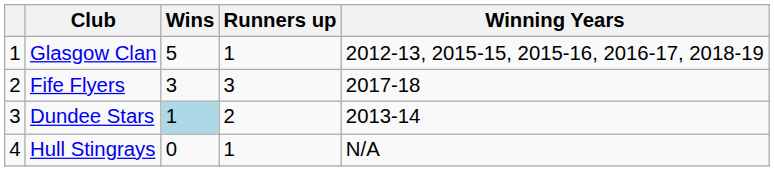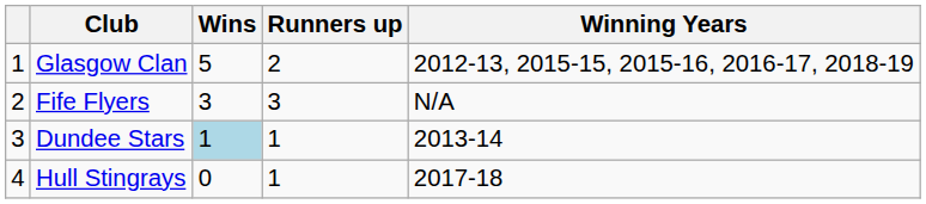Glasgow Clan | Runners up: 1 -> 2
Fife Flyers | Winning Years: 2017-18 -> N/A
Dundee Stars | Runners up: 2 -> 1
Hull Stingrays | Winning Years: N/A -> 2017-18
